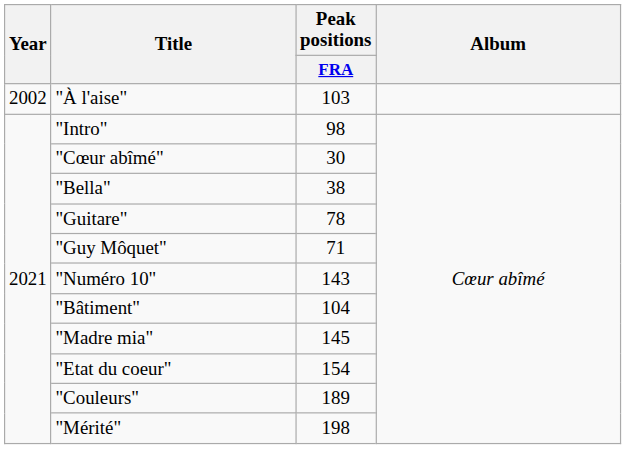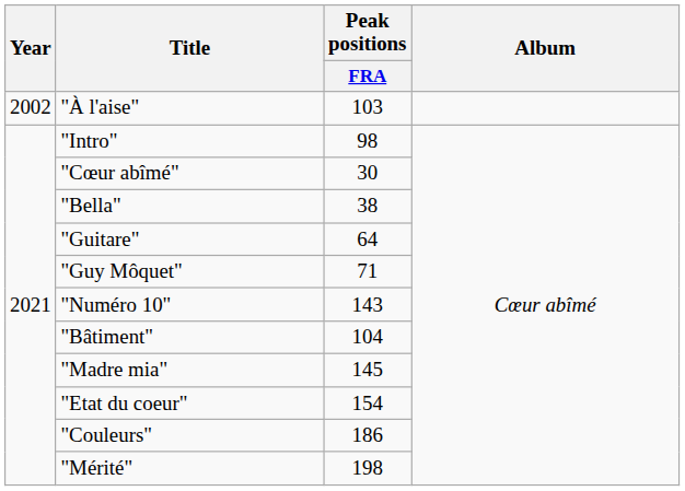"Guitare" | Peak positions / FRA: 78 -> 64
"Couleurs" | Peak positions / FRA: 189 -> 186
